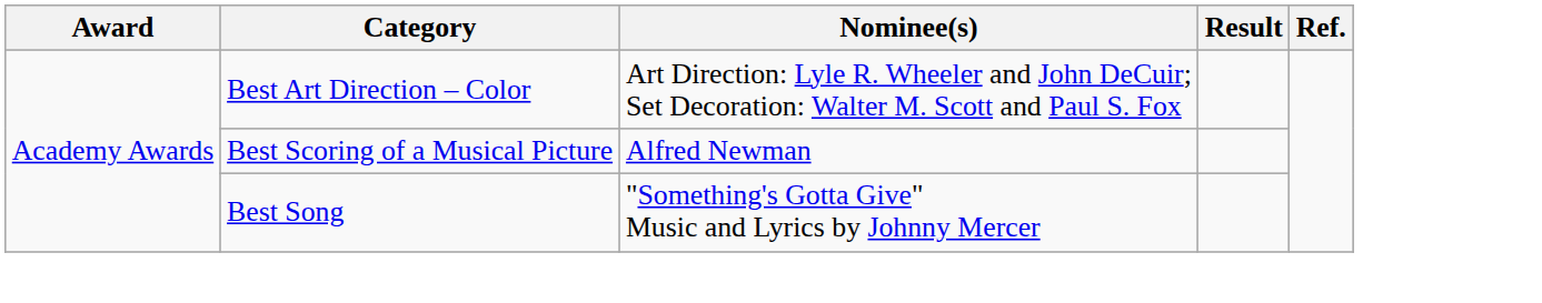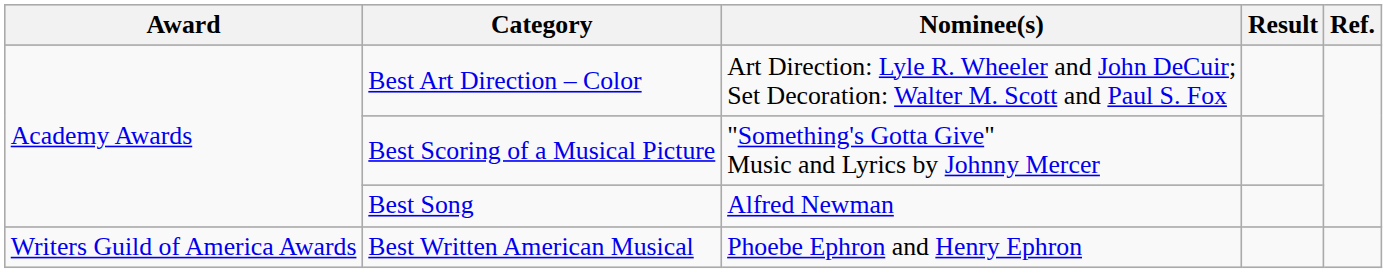Best Scoring of a Musical Picture | Nominee(s): Alfred Newman -> "Something's Gotta Give" Music and Lyrics by Johnny Mercer
Best Song | Nominee(s): "Something's Gotta Give" Music and Lyrics by Johnny Mercer -> Alfred Newman
+ row: Writers Guild of America Awards | Best Written American Musical | Phoebe Ephron and Henry Ephron
